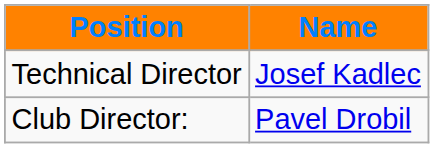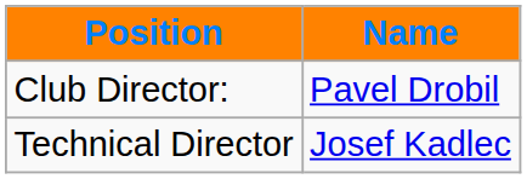rows swapped: Club Director: <-> Technical Director
